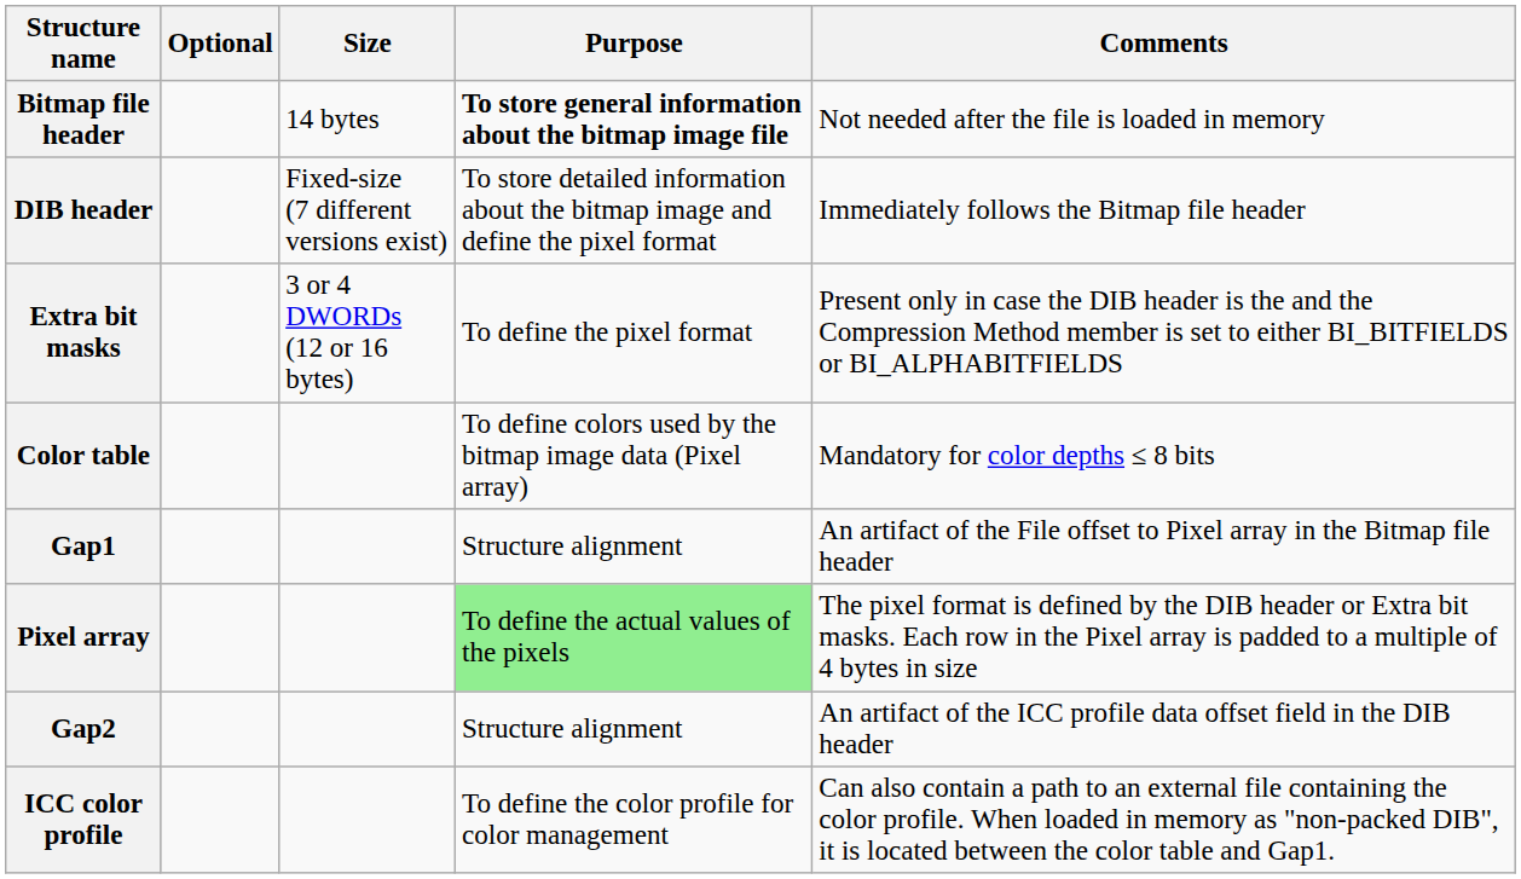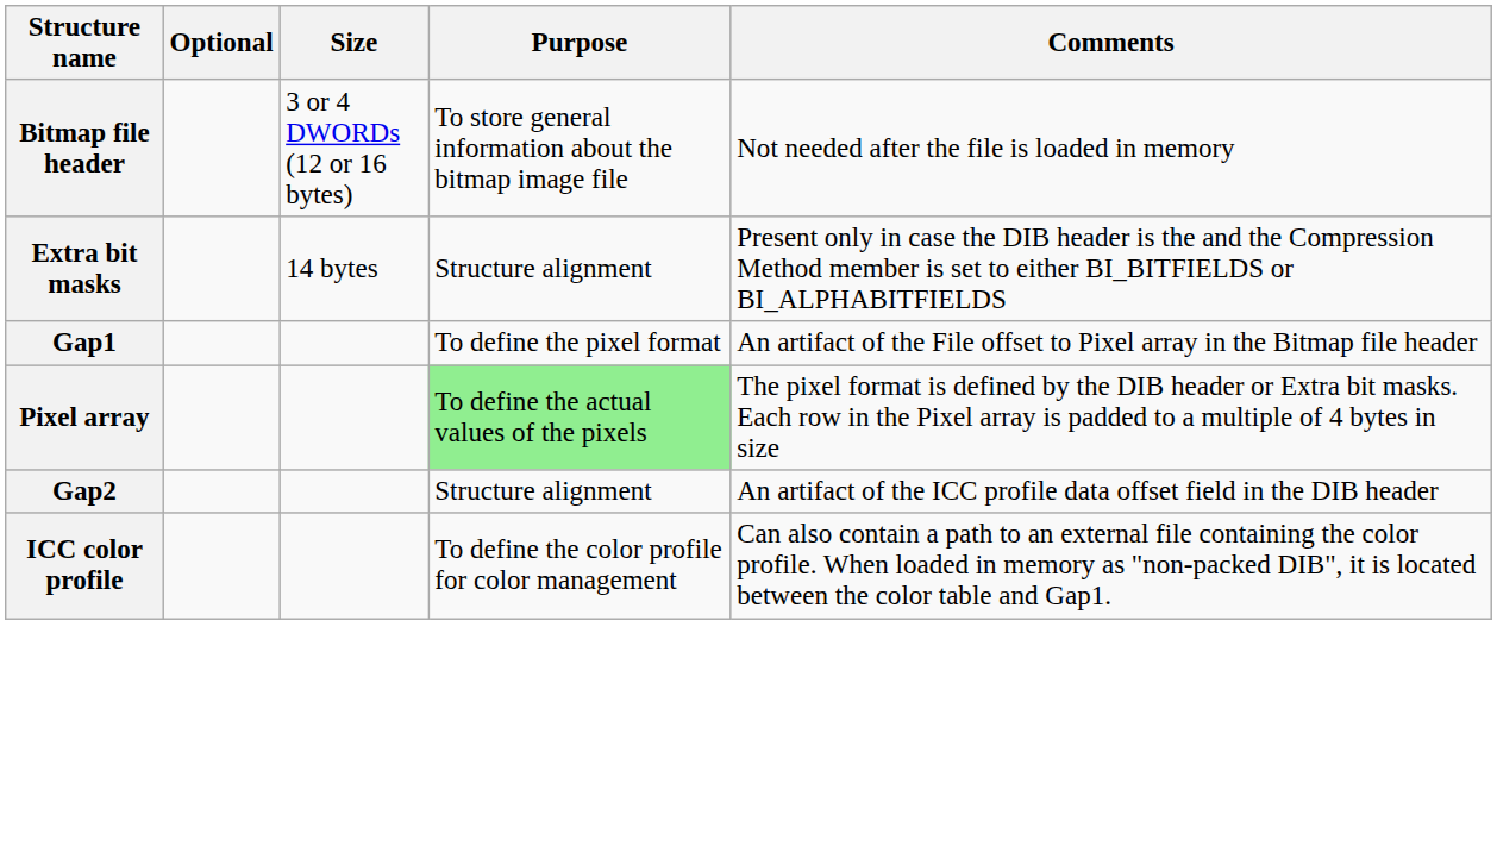Bitmap file header | Size: 14 bytes -> 3 or 4 DWORDs (12 or 16 bytes)
Bitmap file header | Purpose: bold -> normal
- row: DIB header | Fixed-size (7 different versions exist) | To store detailed information about the bitmap image and define the pixel format | Immediately follows the Bitmap file header
Extra bit masks | Size: 3 or 4 DWORDs (12 or 16 bytes) -> 14 bytes
Extra bit masks | Purpose: To define the pixel format -> Structure alignment
- row: Color table | To define colors used by the bitmap image data (Pixel array) | Mandatory for color depths ≤ 8 bits
Gap1 | Purpose: Structure alignment -> To define the pixel format
